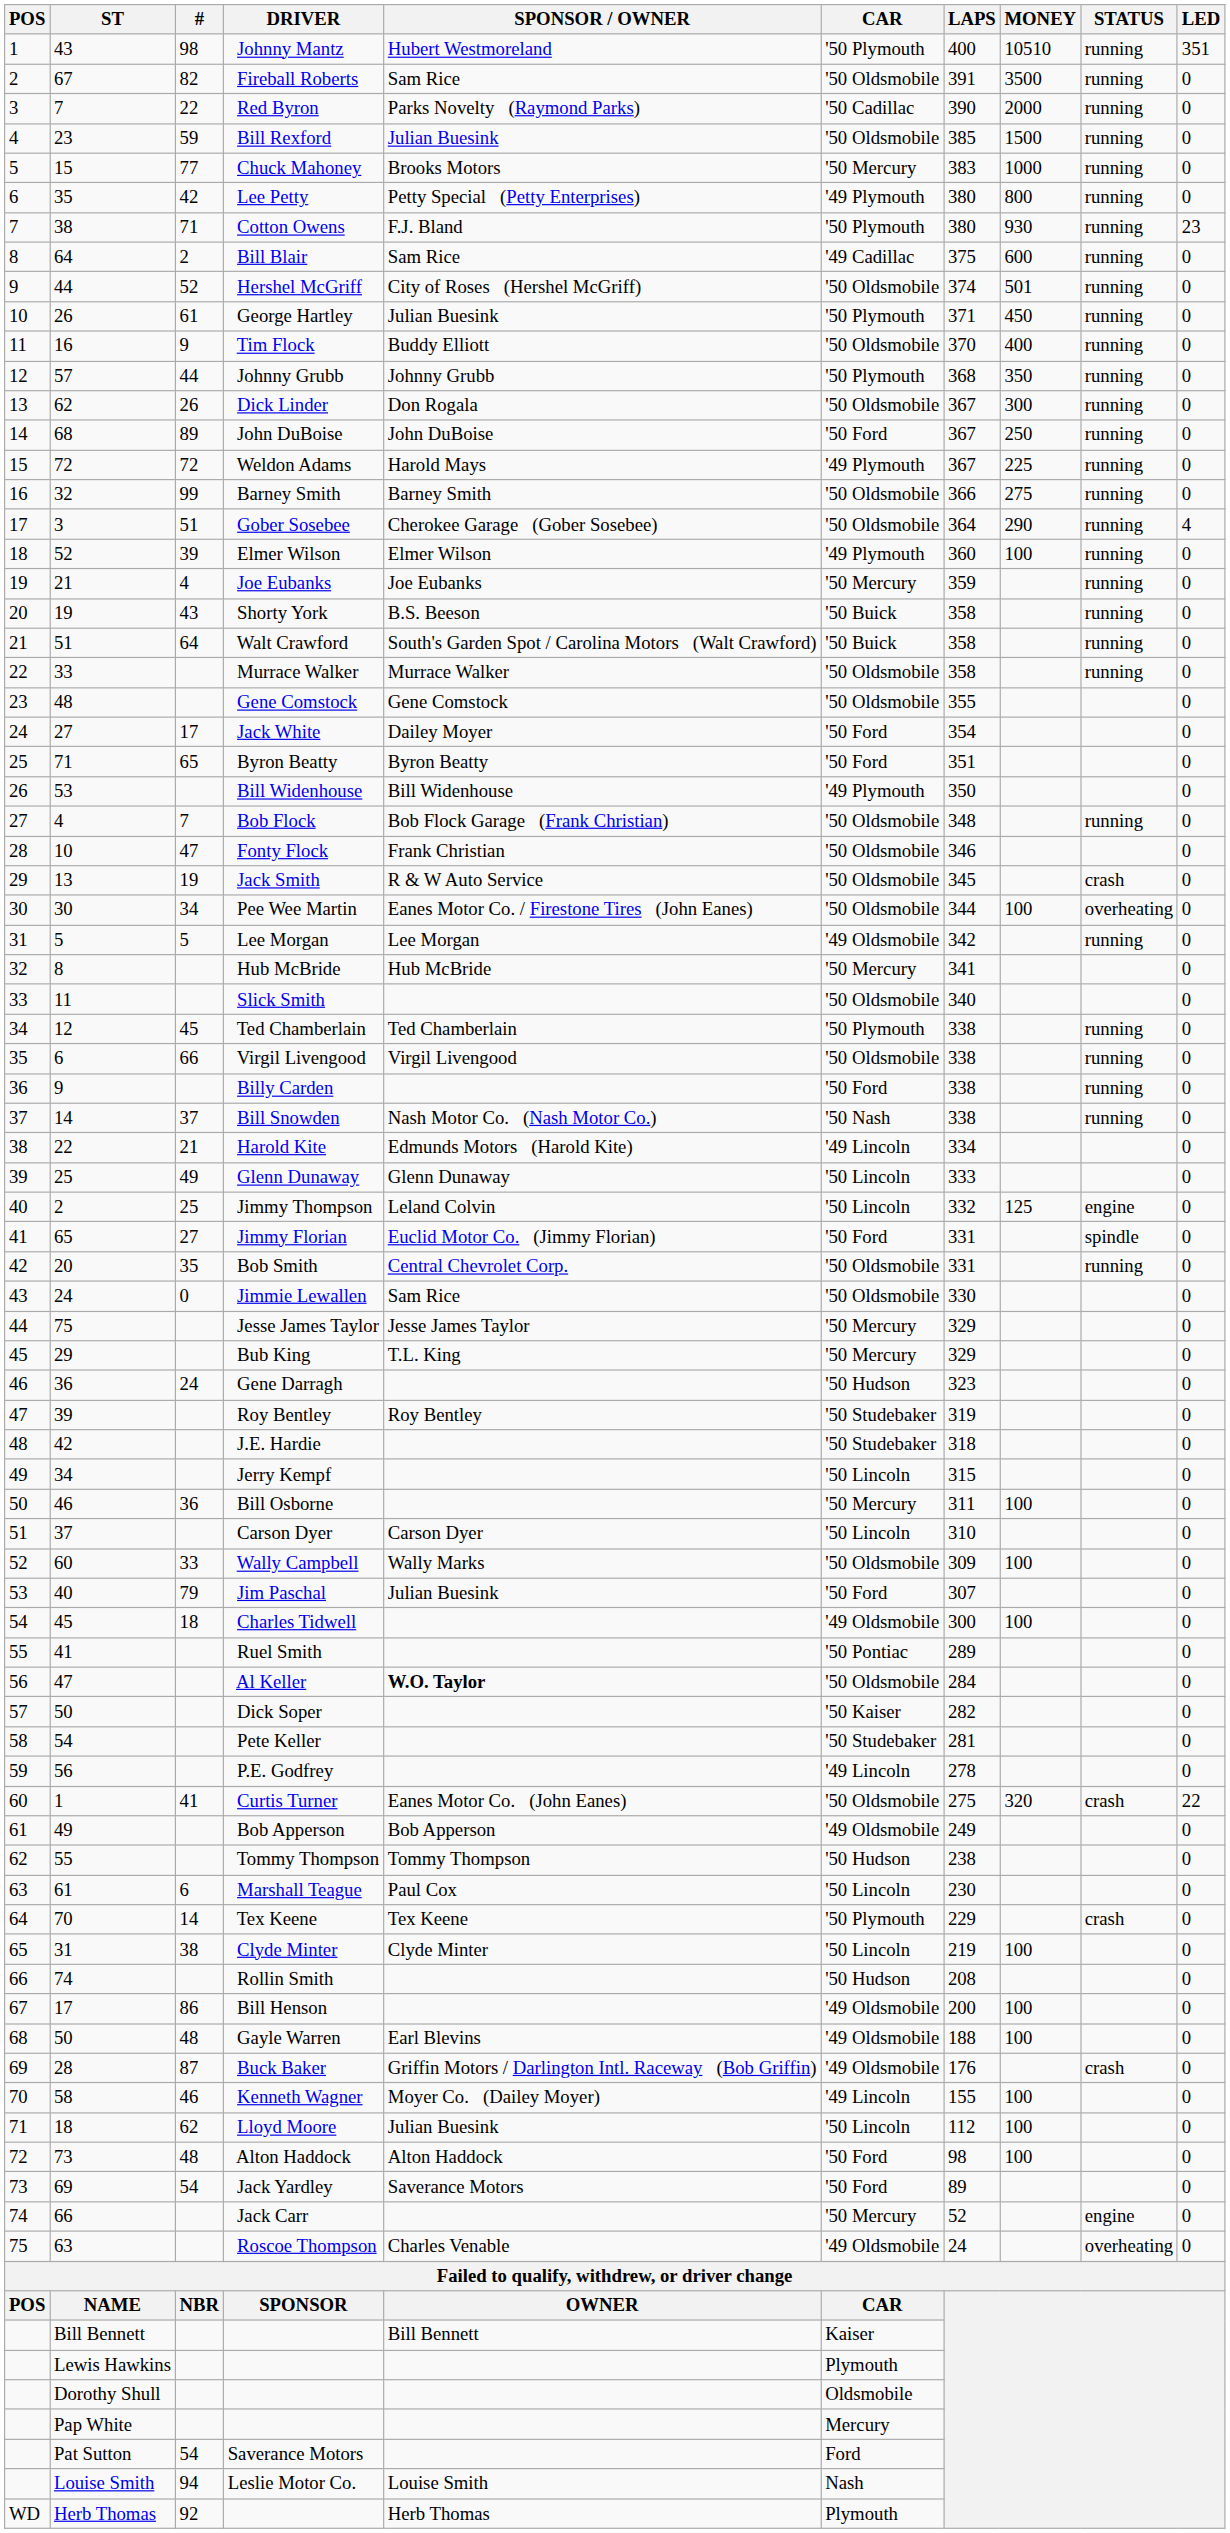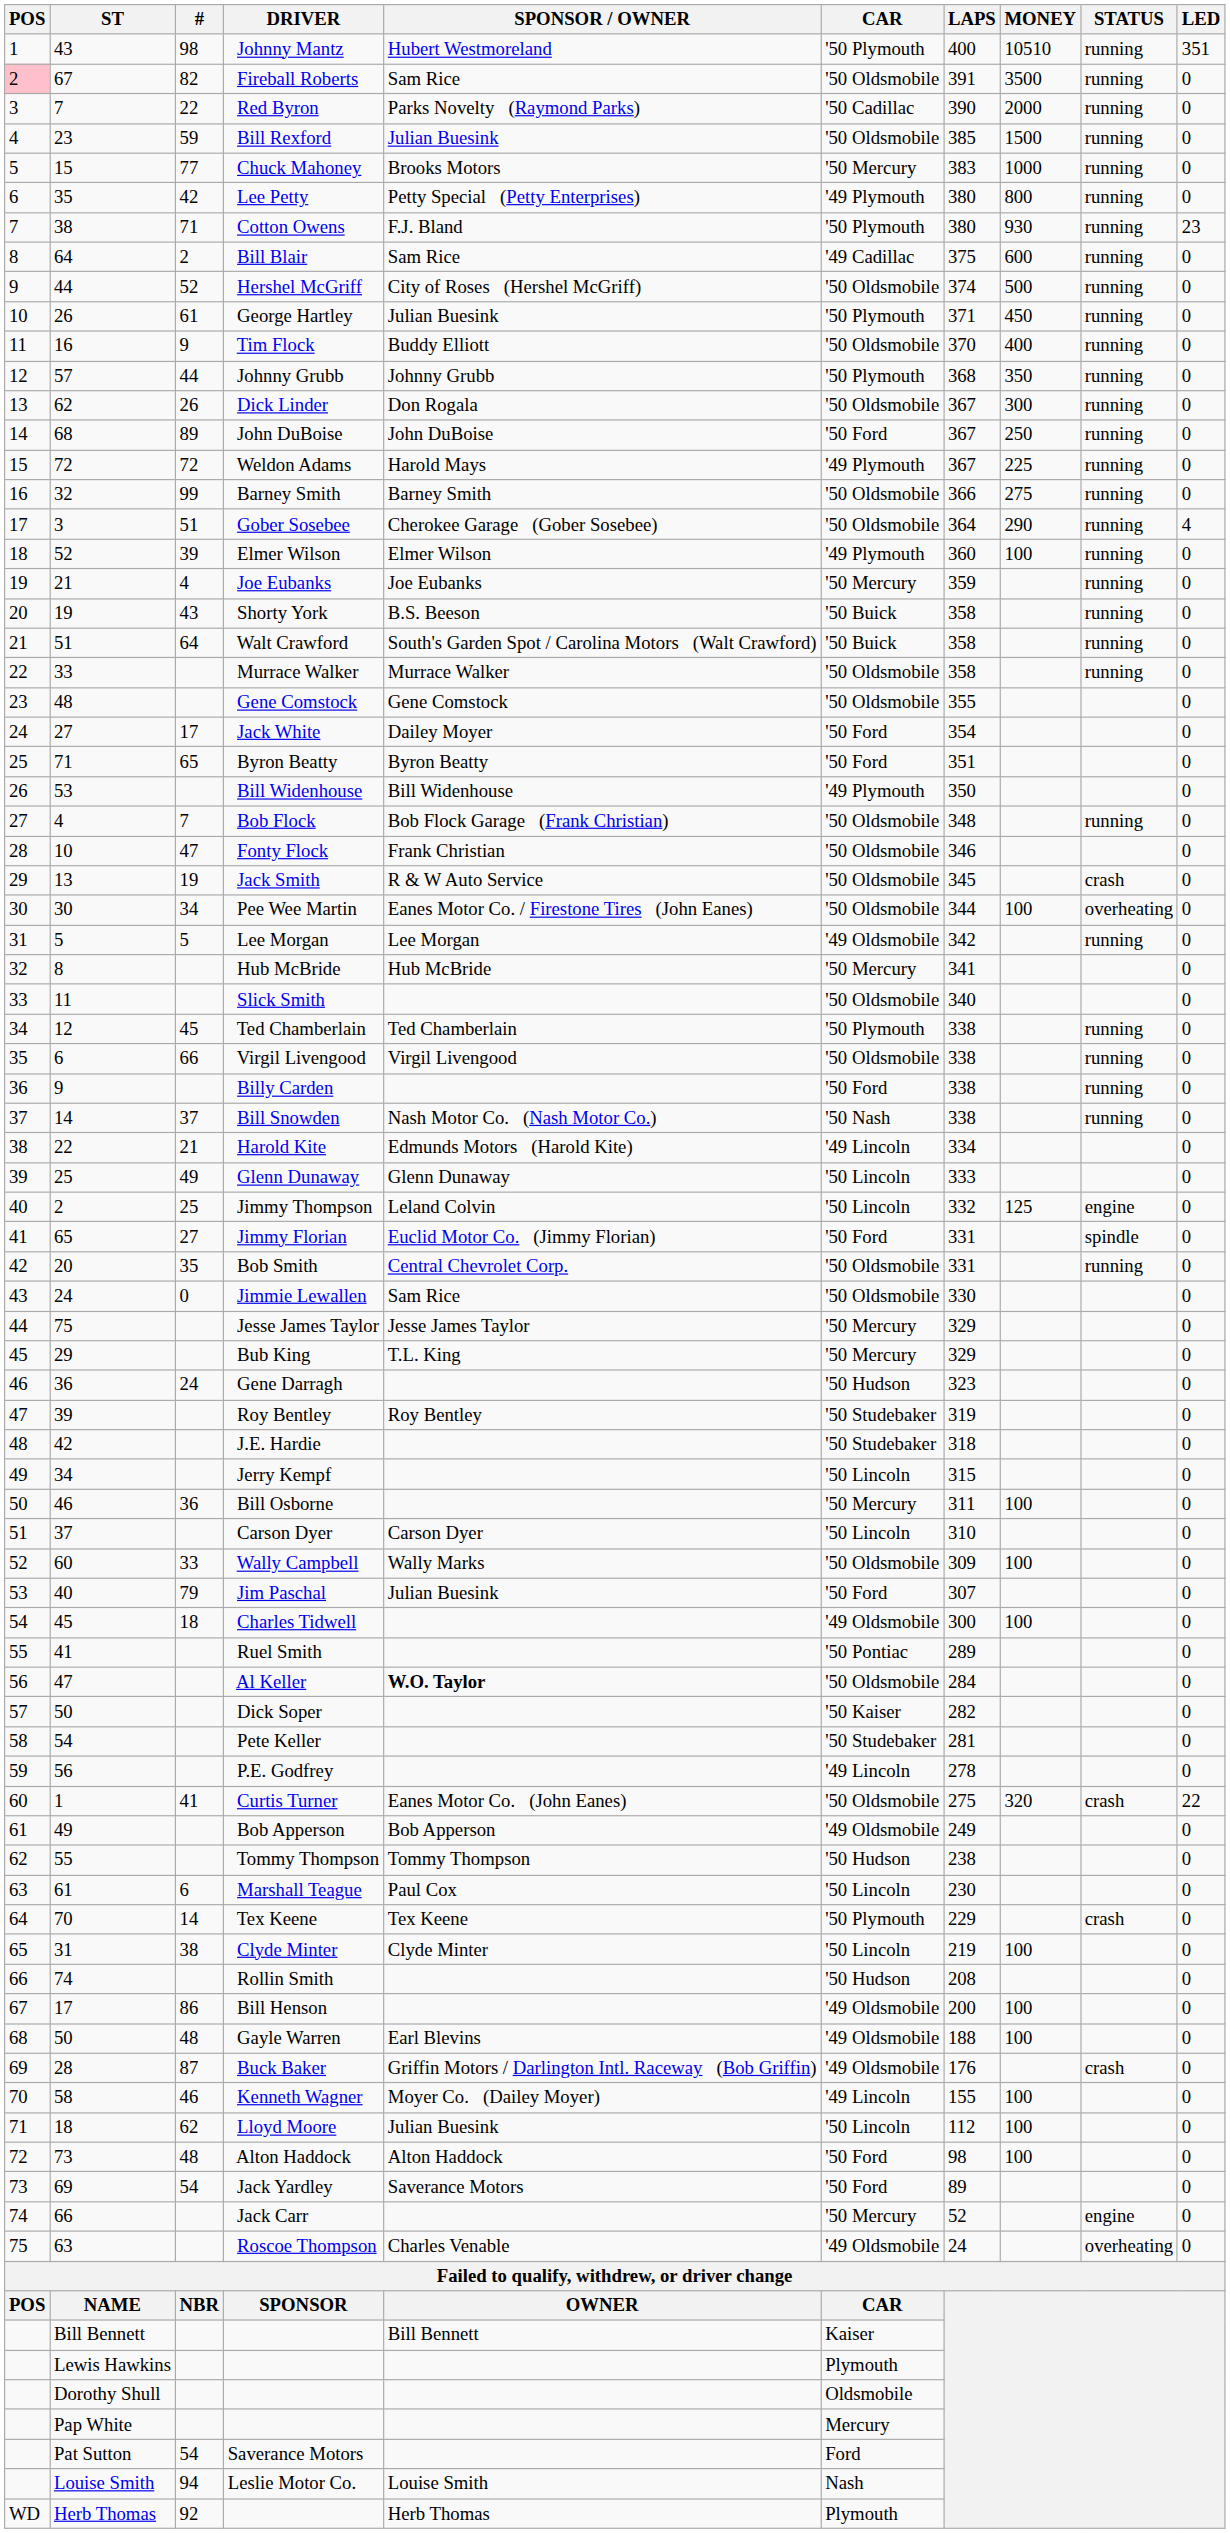Fireball Roberts | POS: no background -> pink background
Hershel McGriff | MONEY: 501 -> 500
